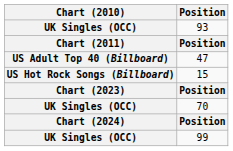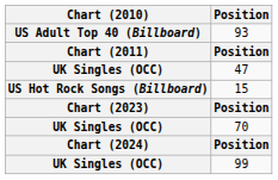93 | Chart (2010): UK Singles (OCC) -> US Adult Top 40 (Billboard)
47 | Chart (2010): US Adult Top 40 (Billboard) -> UK Singles (OCC)
